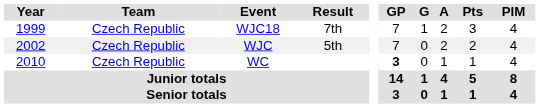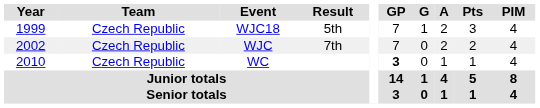WJC18 | Result: 7th -> 5th
WJC | Result: 5th -> 7th
